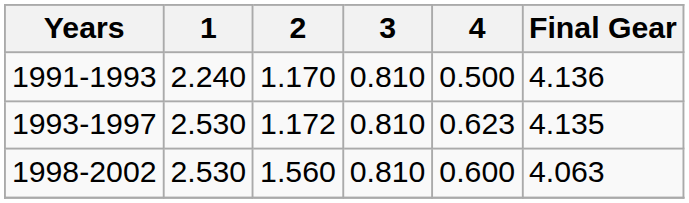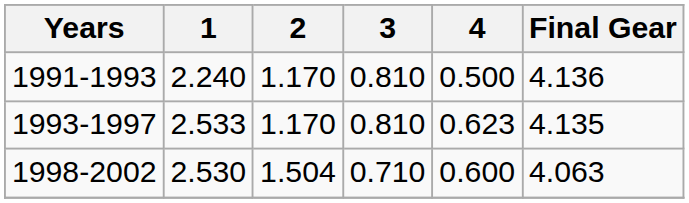1993-1997 | 1: 2.530 -> 2.533
1993-1997 | 2: 1.172 -> 1.170
1998-2002 | 2: 1.560 -> 1.504
1998-2002 | 3: 0.810 -> 0.710
